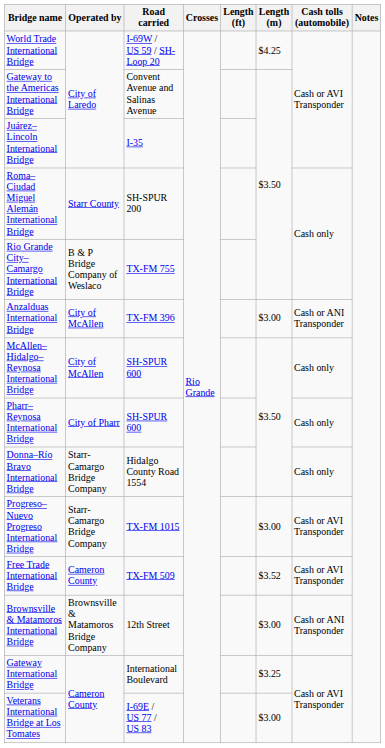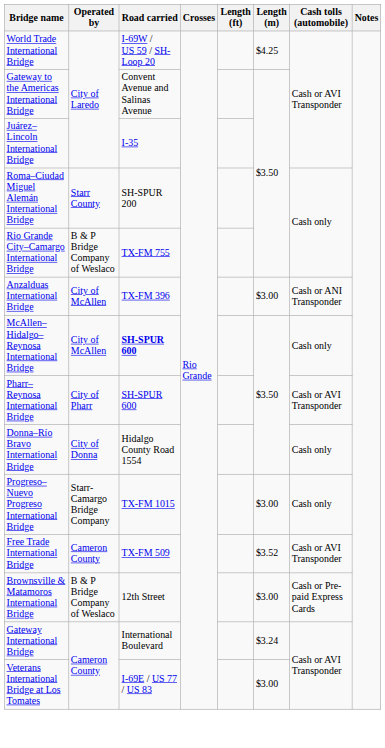McAllen–Hidalgo–Reynosa International Bridge | Road carried: normal -> bold
Pharr–Reynosa International Bridge | Cash tolls (automobile): Cash only -> Cash or AVI Transponder
Donna–Río Bravo International Bridge | Operated by: Starr-Camargo Bridge Company -> City of Donna
Progreso–Nuevo Progreso International Bridge | Cash tolls (automobile): Cash or AVI Transponder -> Cash only
Brownsville & Matamoros International Bridge | Operated by: Brownsville & Matamoros Bridge Company -> B & P Bridge Company of Weslaco
Brownsville & Matamoros International Bridge | Cash tolls (automobile): Cash or ANI Transponder -> Cash or Pre-paid Express Cards
Gateway International Bridge | Length (m): $3.25 -> $3.24
